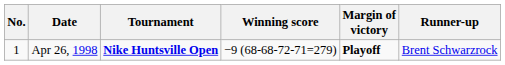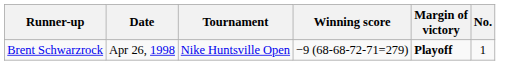columns swapped: No. <-> Runner-up
Apr 26, 1998 | Tournament: bold -> normal
